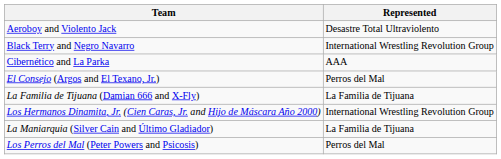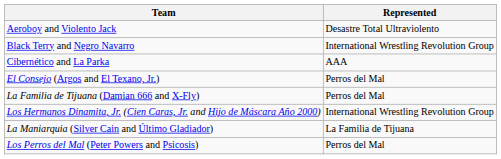La Familia de Tijuana (Damian 666 and X-Fly) | Represented: La Familia de Tijuana -> Perros del Mal
